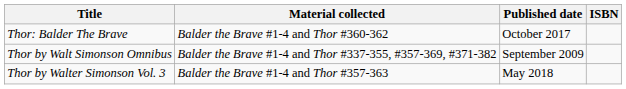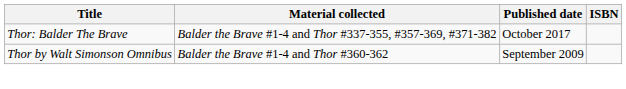Thor: Balder The Brave | Material collected: Balder the Brave #1-4 and Thor #360-362 -> Balder the Brave #1-4 and Thor #337-355, #357-369, #371-382
Thor by Walt Simonson Omnibus | Material collected: Balder the Brave #1-4 and Thor #337-355, #357-369, #371-382 -> Balder the Brave #1-4 and Thor #360-362
- row: Thor by Walter Simonson Vol. 3 | Balder the Brave #1-4 and Thor #357-363 | May 2018
